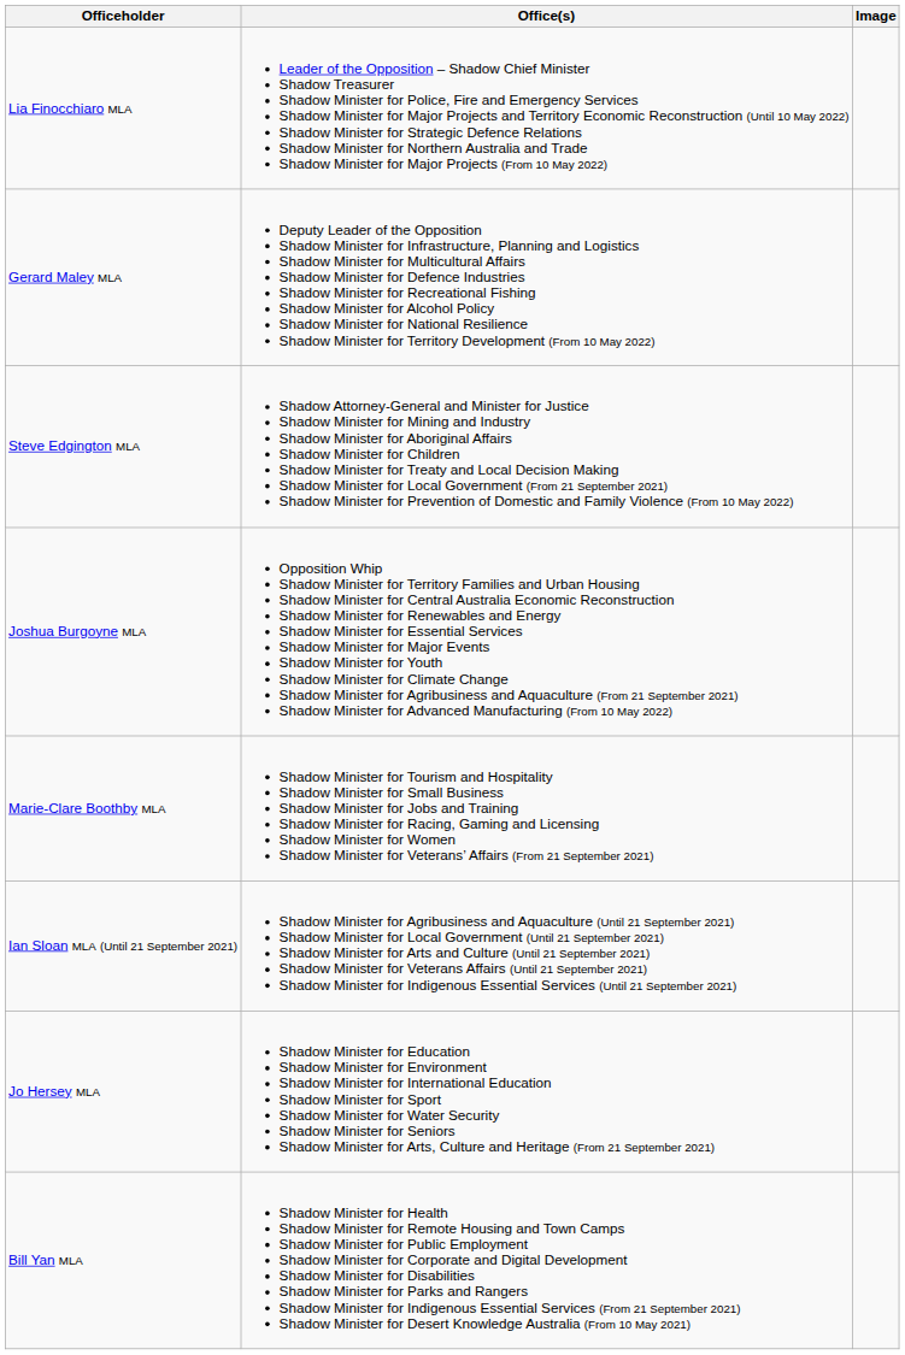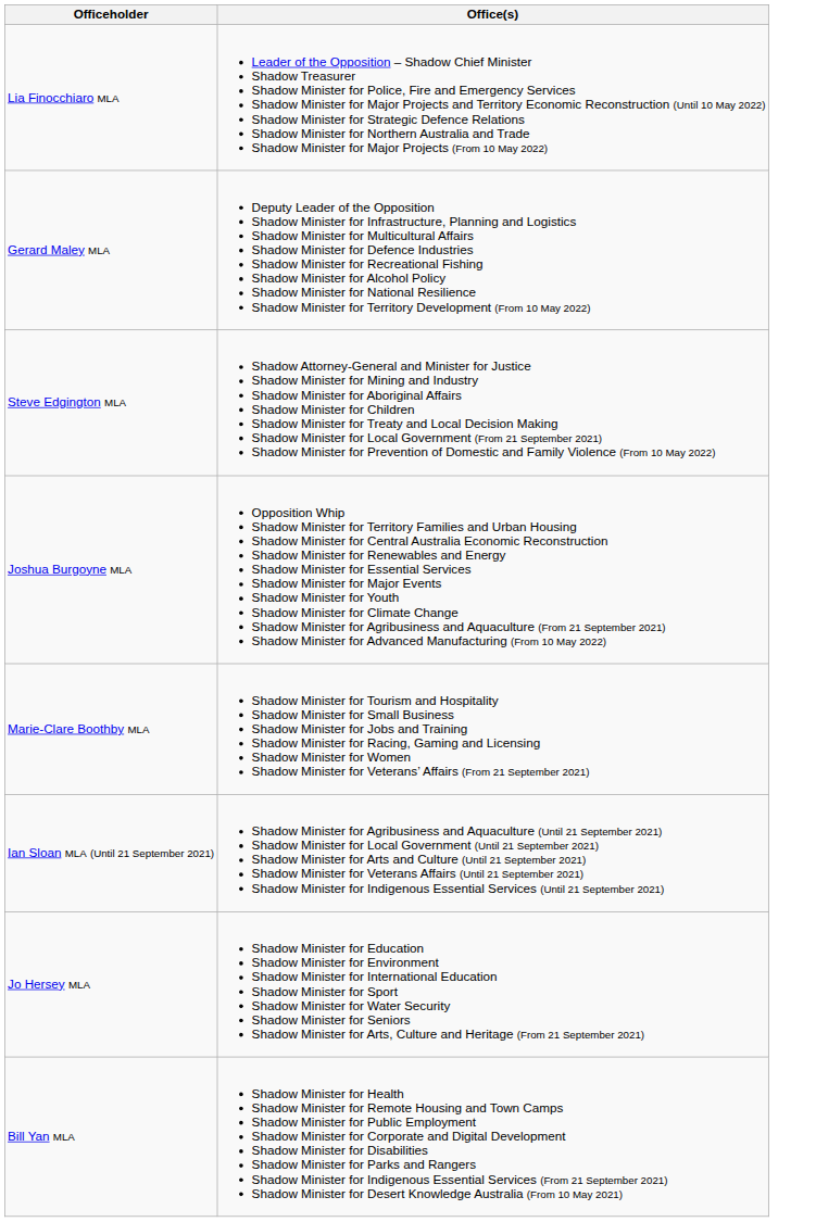- column: Image
